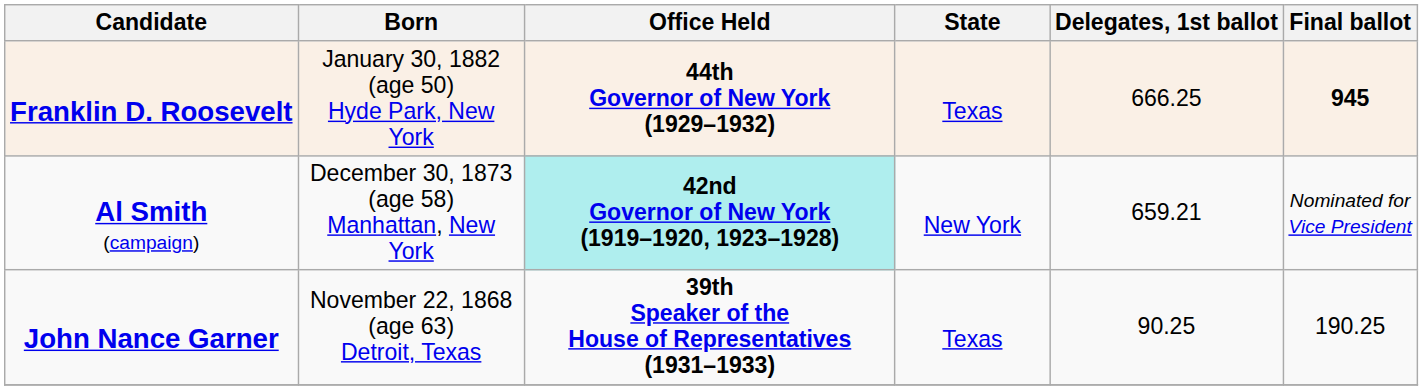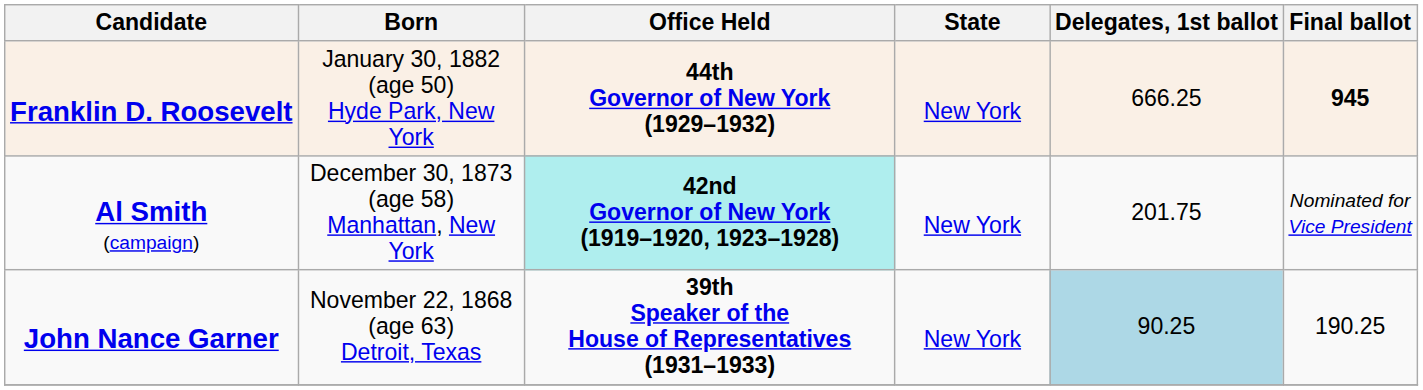Franklin D. Roosevelt | State: Texas -> New York
Al Smith (campaign) | Delegates, 1st ballot: 659.21 -> 201.75
John Nance Garner | State: Texas -> New York
John Nance Garner | Delegates, 1st ballot: no background -> lightblue background
